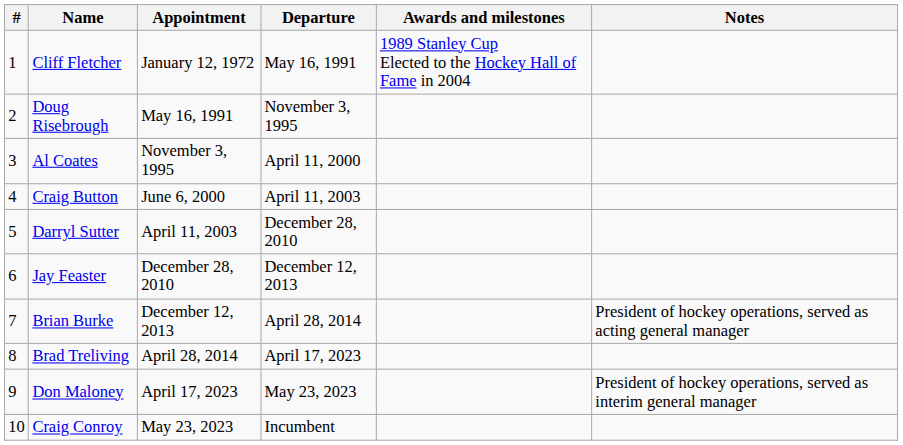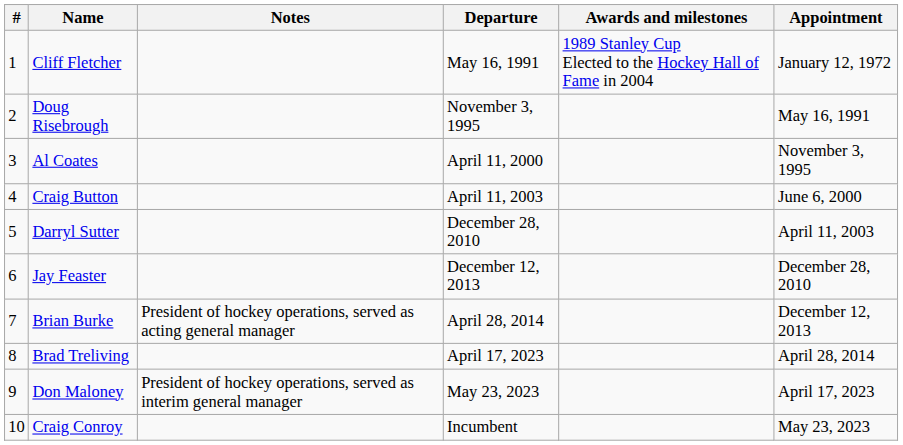columns swapped: Appointment <-> Notes
